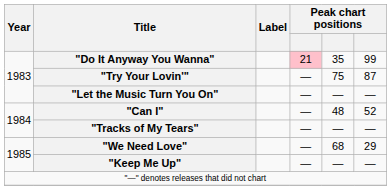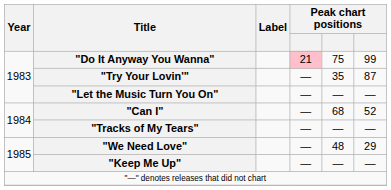"Do It Anyway You Wanna" | column 5: 35 -> 75
"Try Your Lovin'" | column 5: 75 -> 35
"Can I" | column 5: 48 -> 68
"We Need Love" | column 5: 68 -> 48
